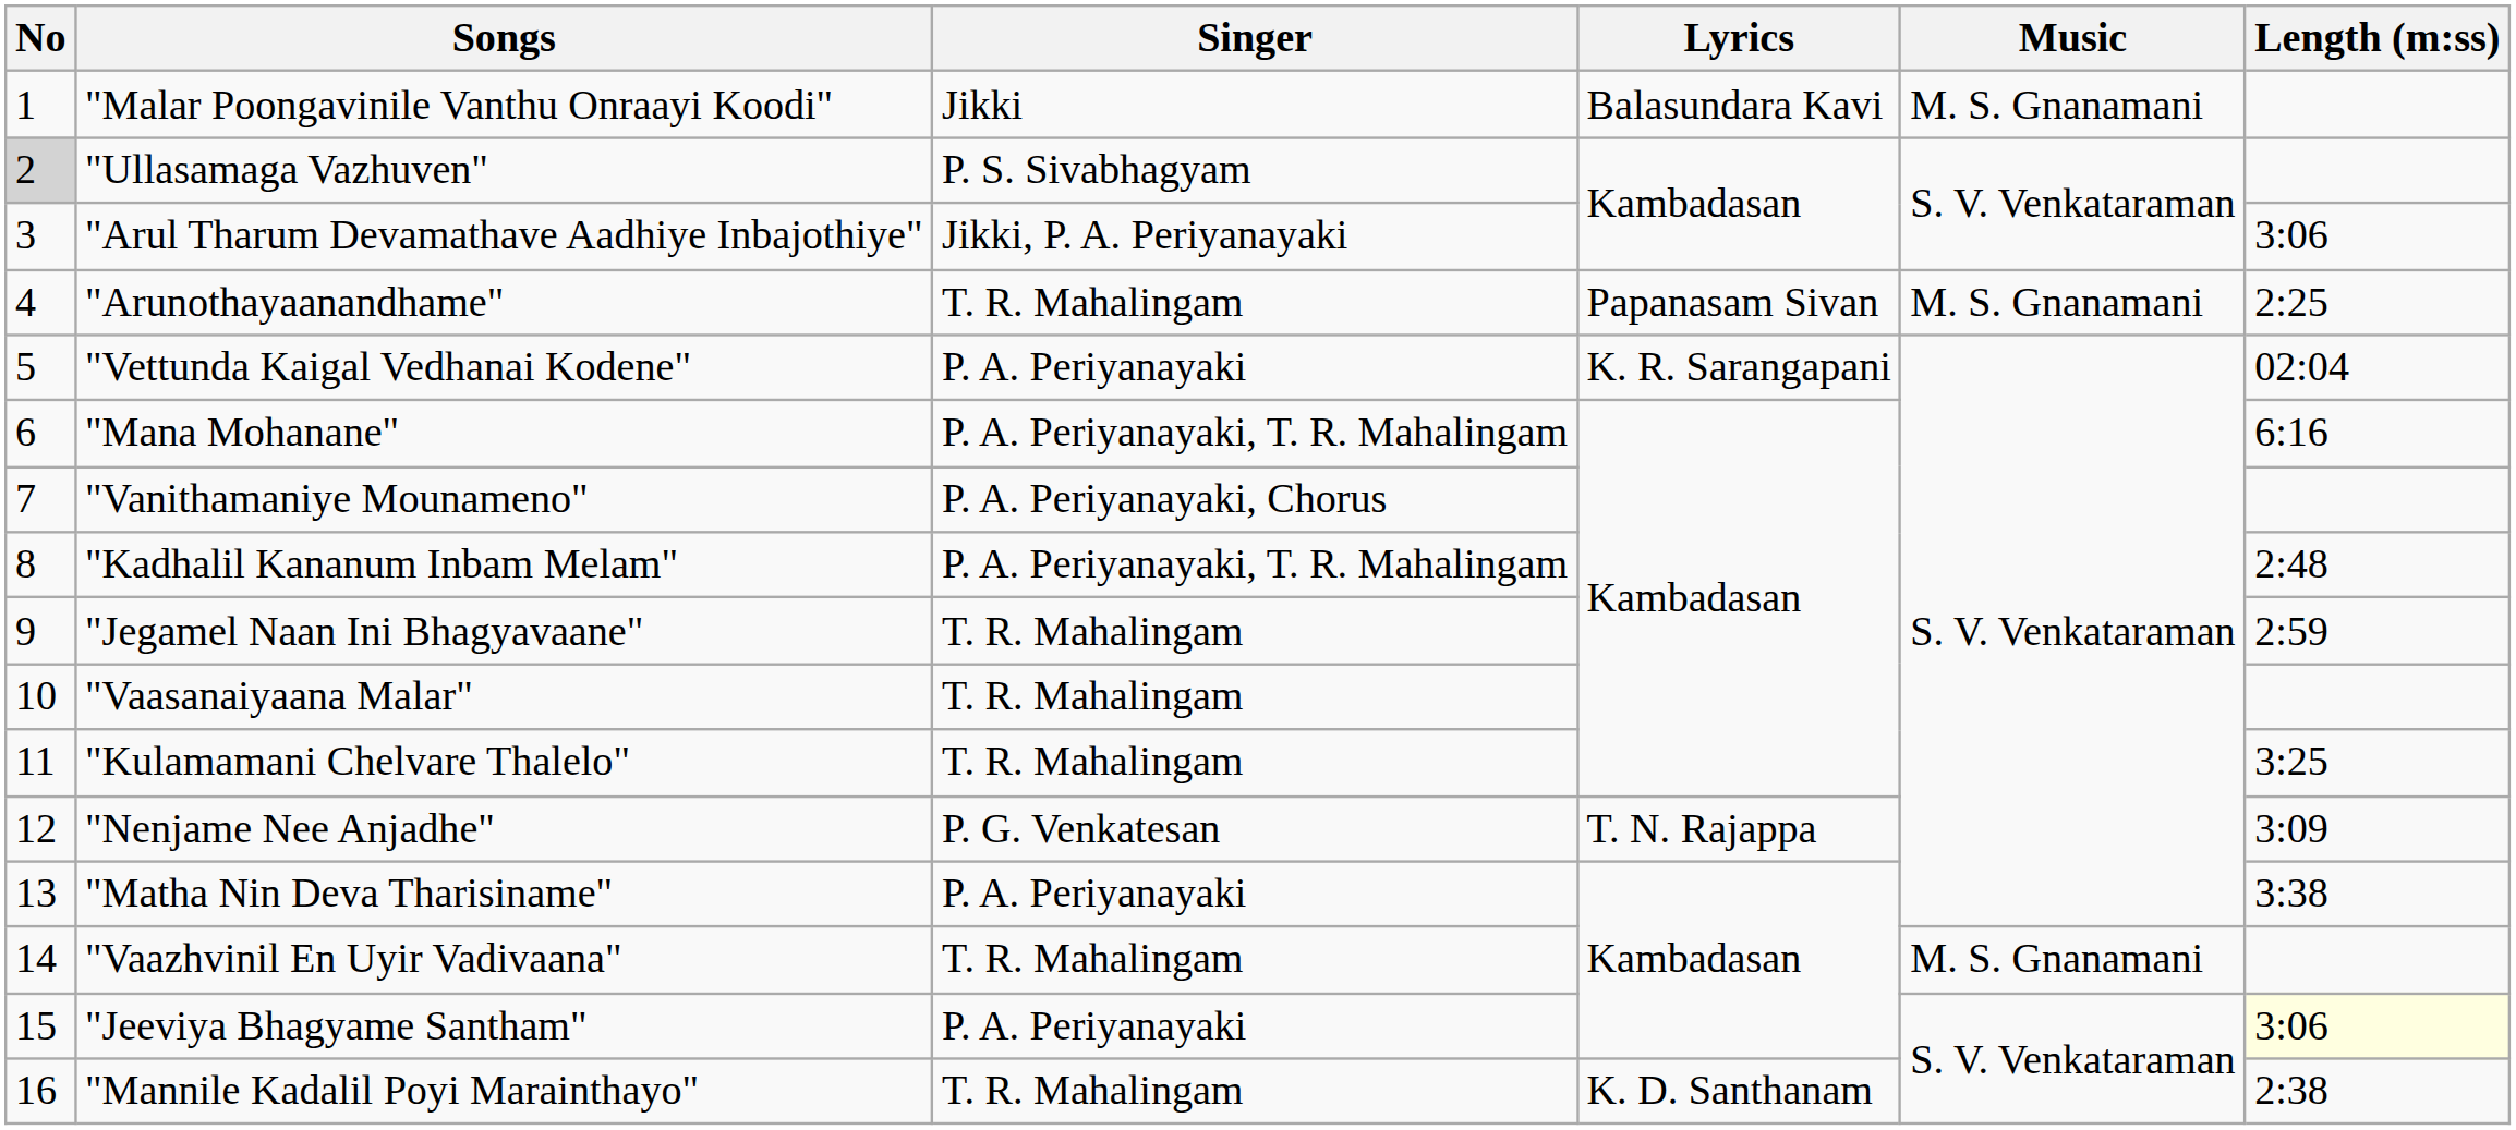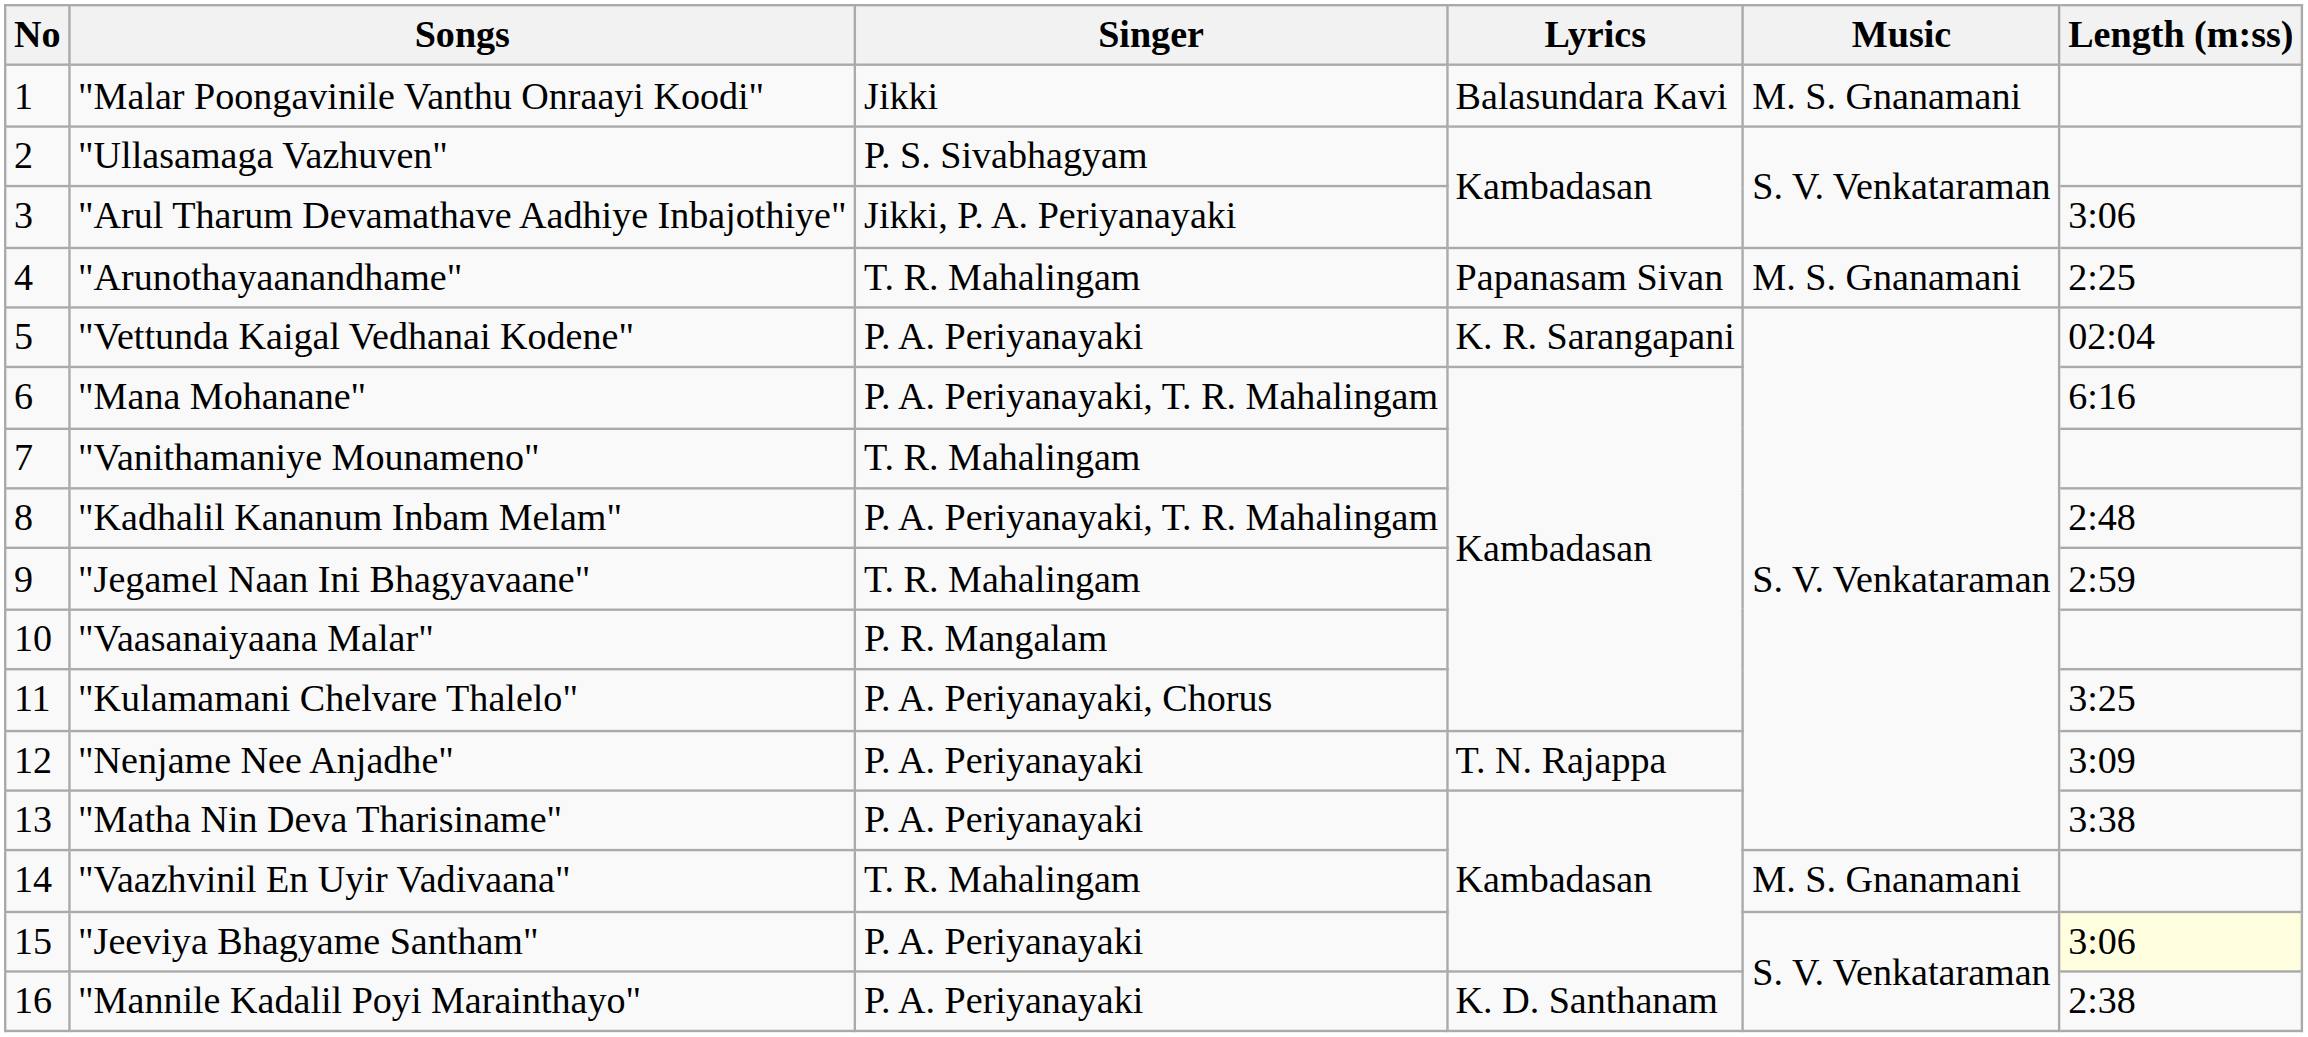"Ullasamaga Vazhuven" | No: lightgrey background -> no background
"Vanithamaniye Mounameno" | Singer: P. A. Periyanayaki, Chorus -> T. R. Mahalingam
"Vaasanaiyaana Malar" | Singer: T. R. Mahalingam -> P. R. Mangalam
"Kulamamani Chelvare Thalelo" | Singer: T. R. Mahalingam -> P. A. Periyanayaki, Chorus
"Nenjame Nee Anjadhe" | Singer: P. G. Venkatesan -> P. A. Periyanayaki
"Mannile Kadalil Poyi Marainthayo" | Singer: T. R. Mahalingam -> P. A. Periyanayaki
